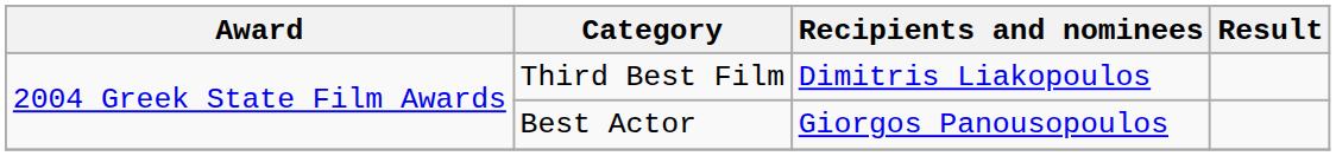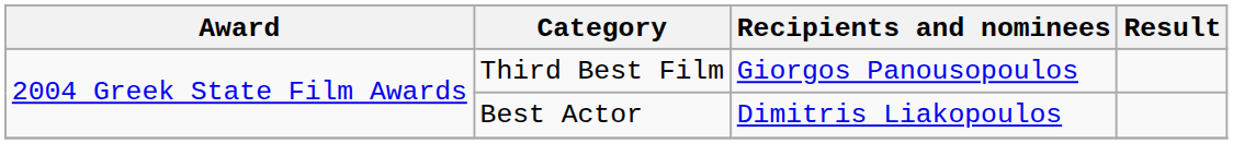Third Best Film | Recipients and nominees: Dimitris Liakopoulos -> Giorgos Panousopoulos
Best Actor | Recipients and nominees: Giorgos Panousopoulos -> Dimitris Liakopoulos
